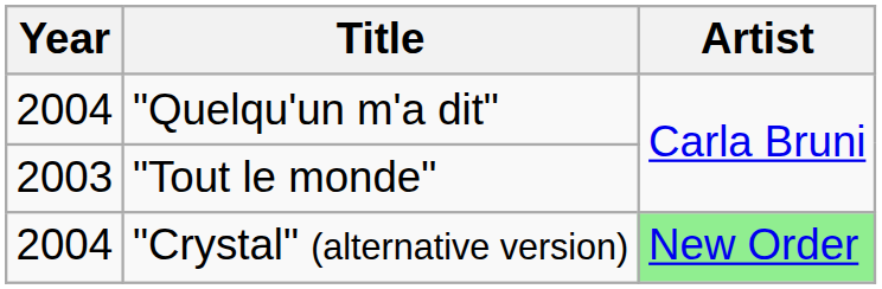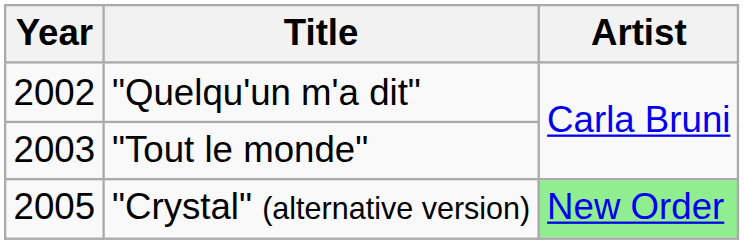"Quelqu'un m'a dit" | Year: 2004 -> 2002
"Crystal" (alternative version) | Year: 2004 -> 2005
